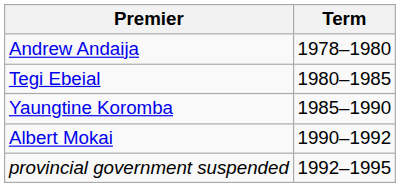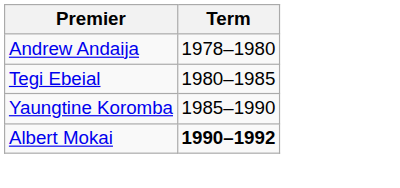Albert Mokai | Term: normal -> bold
- row: provincial government suspended | 1992–1995
